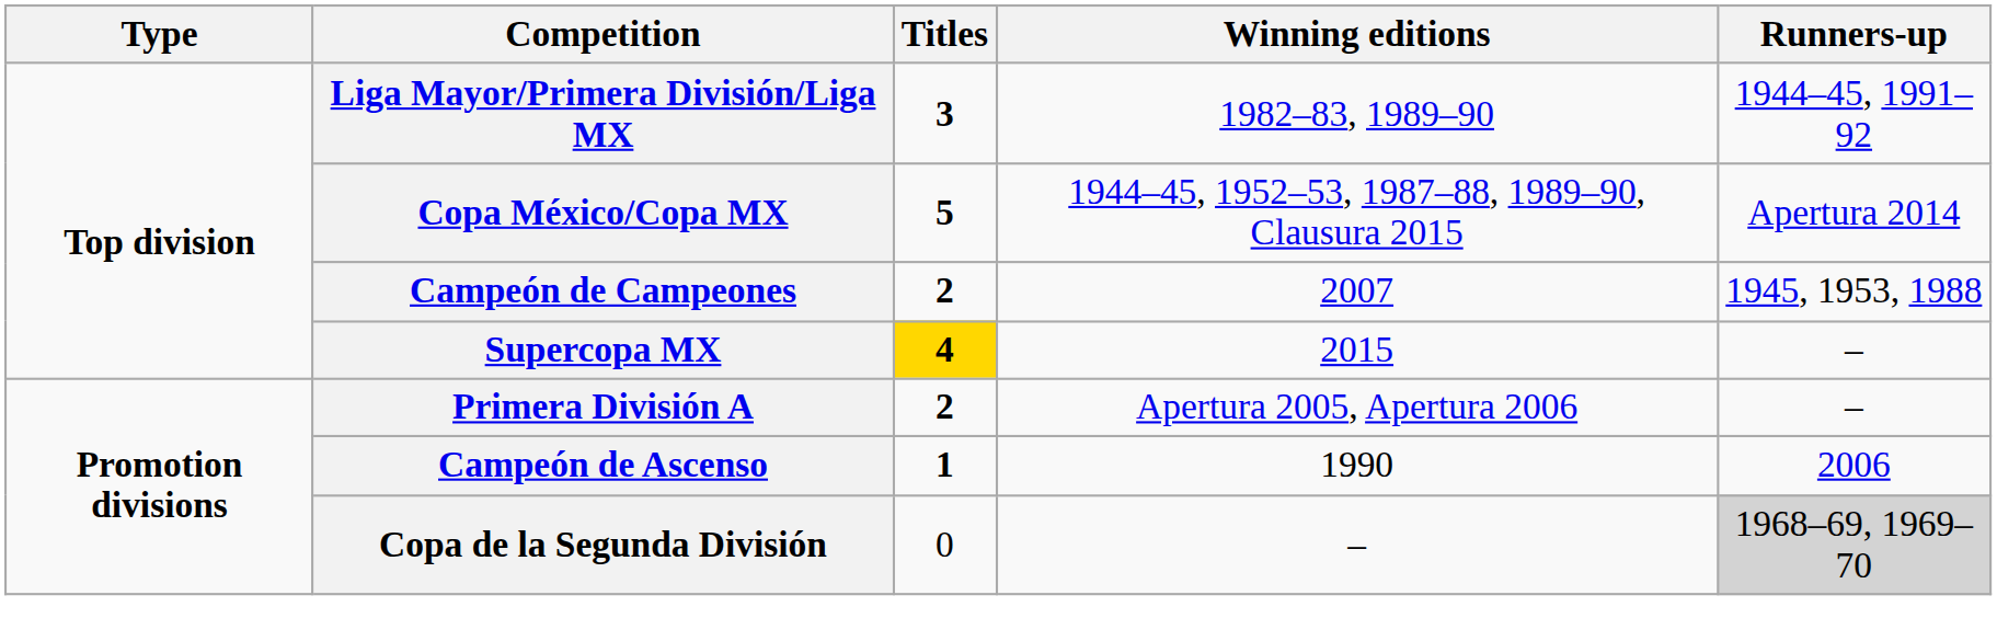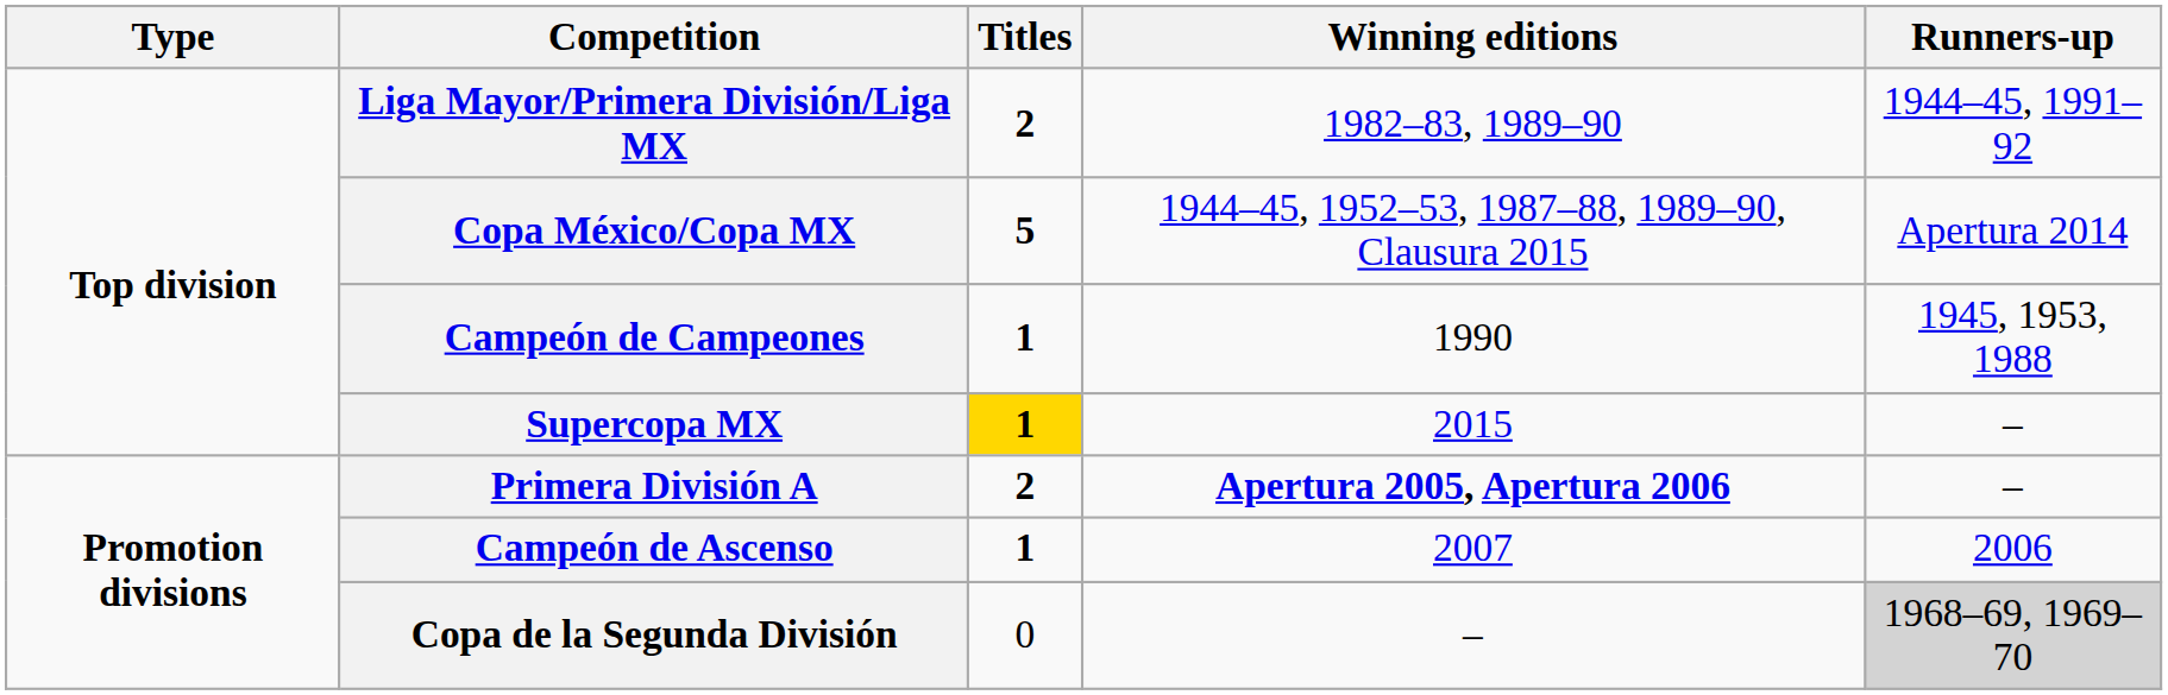Liga Mayor/Primera División/Liga MX | Titles: 3 -> 2
Campeón de Campeones | Titles: 2 -> 1
Campeón de Campeones | Winning editions: 2007 -> 1990
Supercopa MX | Titles: 4 -> 1
Primera División A | Winning editions: normal -> bold
Campeón de Ascenso | Winning editions: 1990 -> 2007
